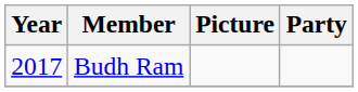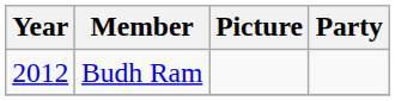Budh Ram | Year: 2017 -> 2012
